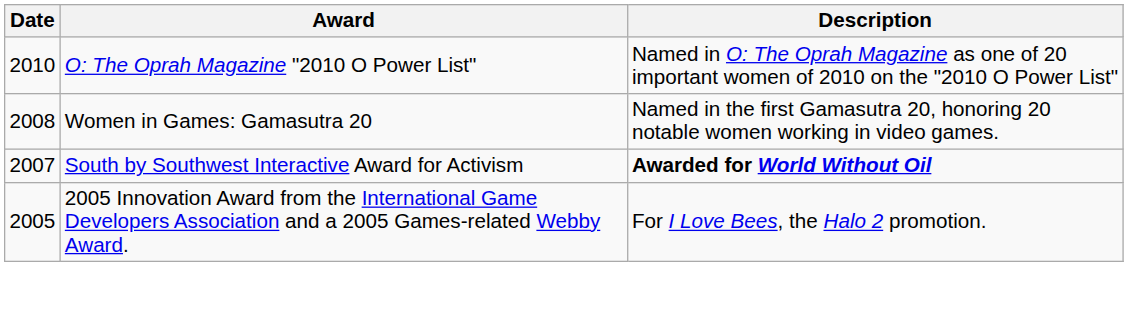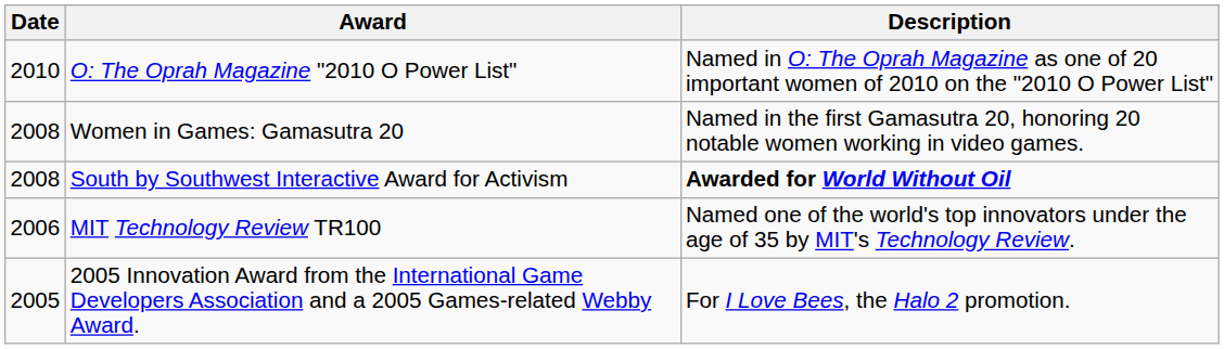South by Southwest Interactive Award for Activism | Date: 2007 -> 2008
+ row: 2006 | MIT Technology Review TR100 | Named one of the world's top innovators under the age of 35 by MIT's Technology Review.
